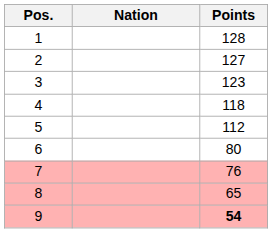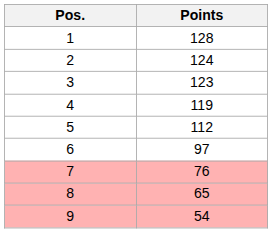- column: Nation
2 | Points: 127 -> 124
4 | Points: 118 -> 119
6 | Points: 80 -> 97
9 | Points: bold -> normal
